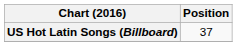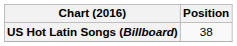US Hot Latin Songs (Billboard) | Position: 37 -> 38
